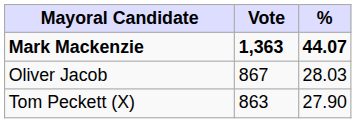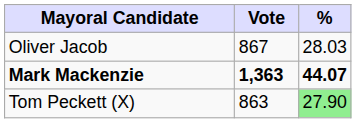rows swapped: Mark Mackenzie <-> Oliver Jacob
Tom Peckett (X) | %: no background -> lightgreen background
